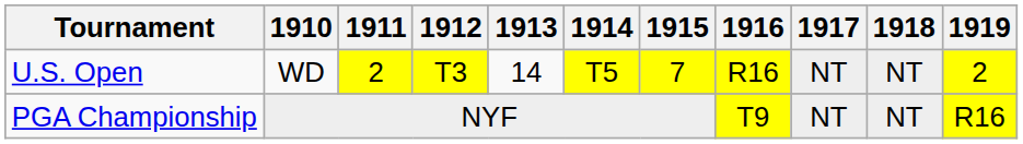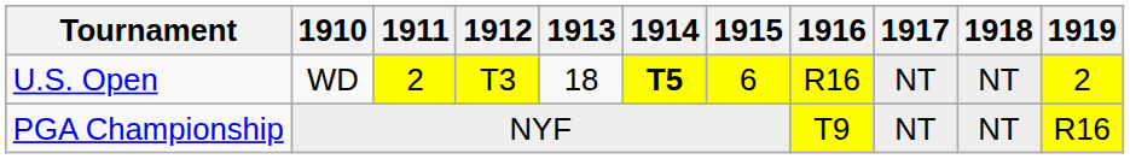U.S. Open | 1913: 14 -> 18
U.S. Open | 1914: normal -> bold
U.S. Open | 1915: 7 -> 6
